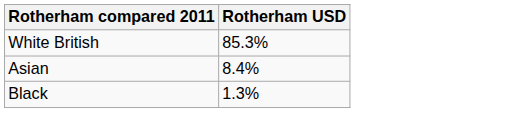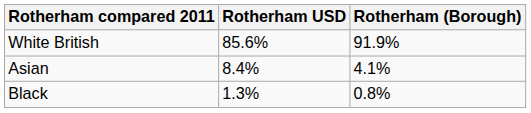+ column: Rotherham (Borough) | 91.9% | 4.1% | 0.8%
White British | Rotherham USD: 85.3% -> 85.6%
